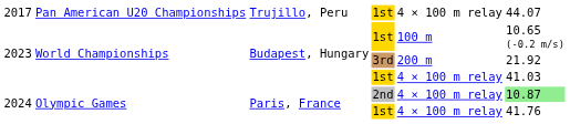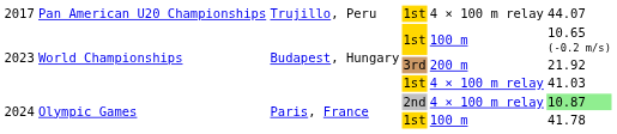2024 / 1st | column 5: 4 × 100 m relay -> 100 m
2024 / 1st | column 6: 41.76 -> 41.78
